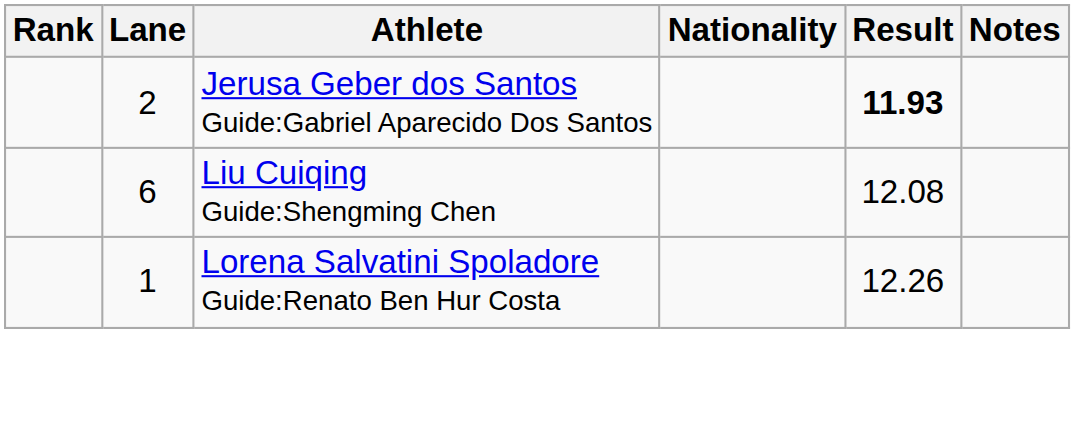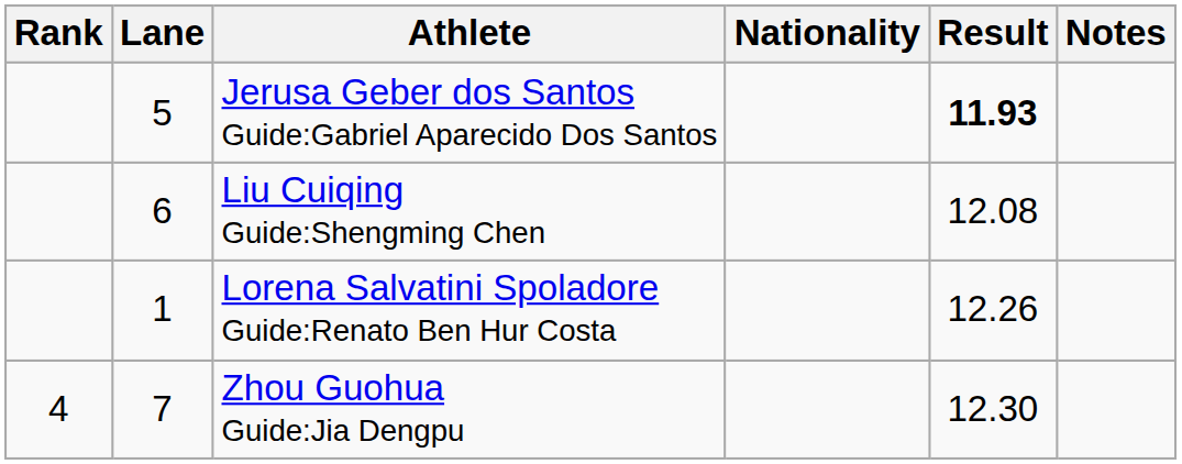Jerusa Geber dos Santos Guide:Gabriel Aparecido Dos Santos | Lane: 2 -> 5
+ row: 4 | 7 | Zhou Guohua Guide:Jia Dengpu | 12.30
